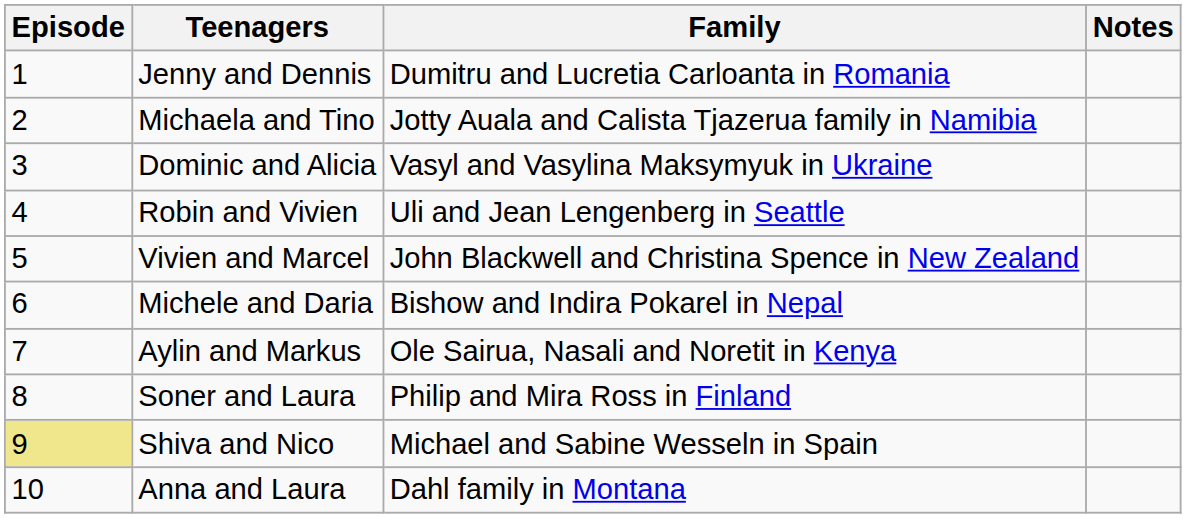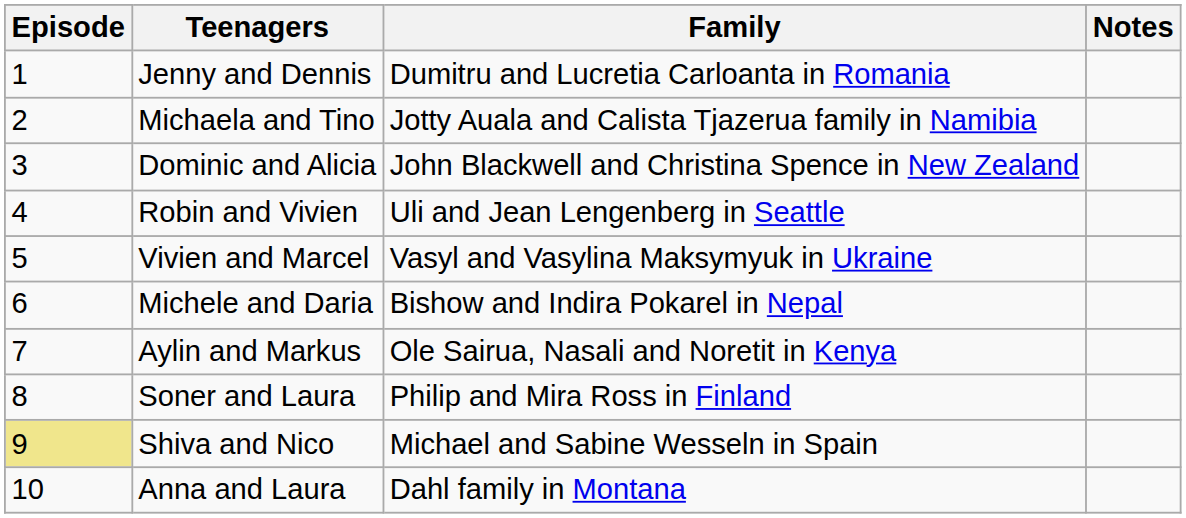Dominic and Alicia | Family: Vasyl and Vasylina Maksymyuk in Ukraine -> John Blackwell and Christina Spence in New Zealand
Vivien and Marcel | Family: John Blackwell and Christina Spence in New Zealand -> Vasyl and Vasylina Maksymyuk in Ukraine
